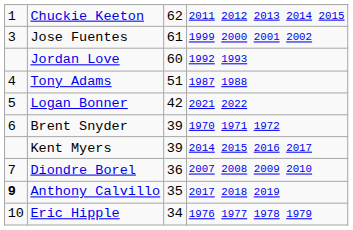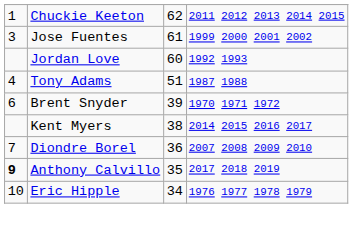- row: 5 | Logan Bonner | 42 | 2021 2022
Kent Myers | column 3: 39 -> 38
